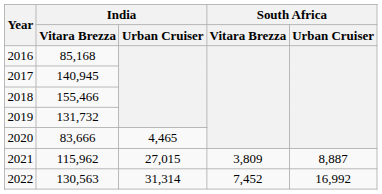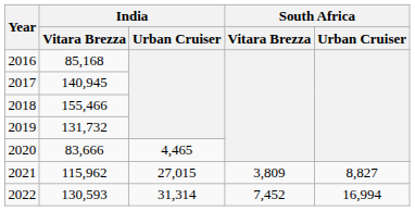2021 | South Africa / Urban Cruiser: 8,887 -> 8,827
2022 | India / Vitara Brezza: 130,563 -> 130,593
2022 | South Africa / Urban Cruiser: 16,992 -> 16,994
